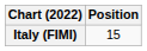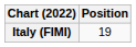Italy (FIMI) | Position: 15 -> 19
